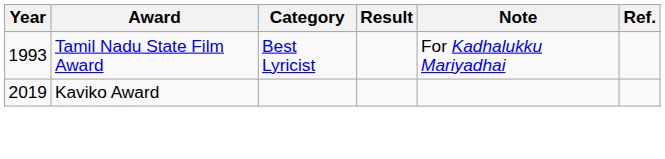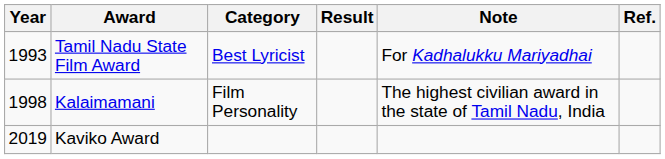+ row: 1998 | Kalaimamani | Film Personality | The highest civilian award in the state of Tamil Nadu, India
